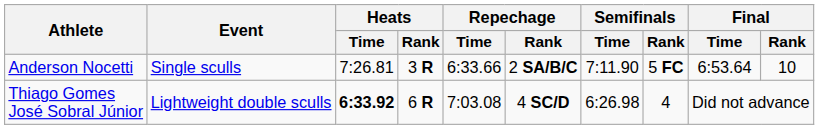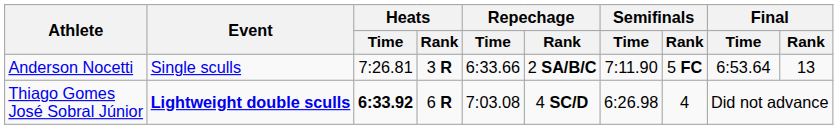Anderson Nocetti | Final / Rank: 10 -> 13
Thiago Gomes José Sobral Júnior | Event: normal -> bold
